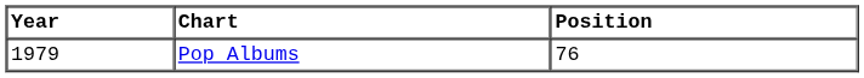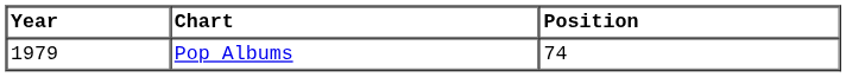Pop Albums | Position: 76 -> 74
